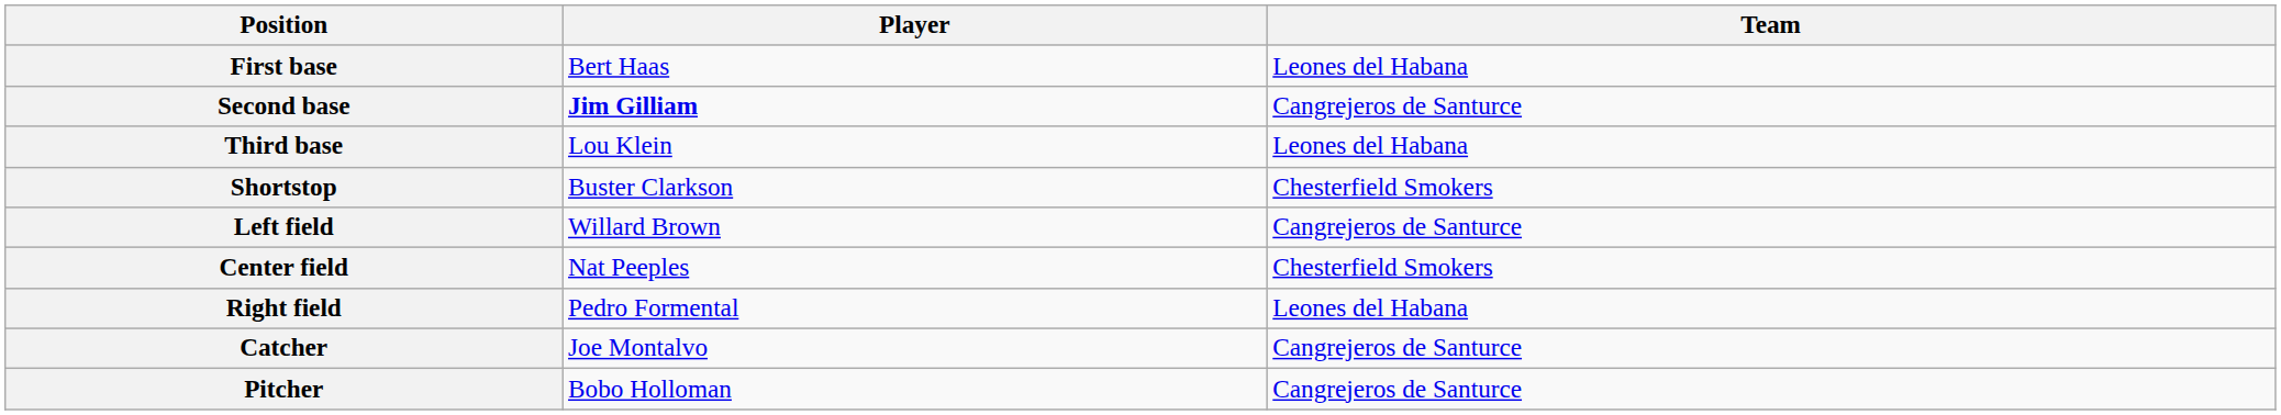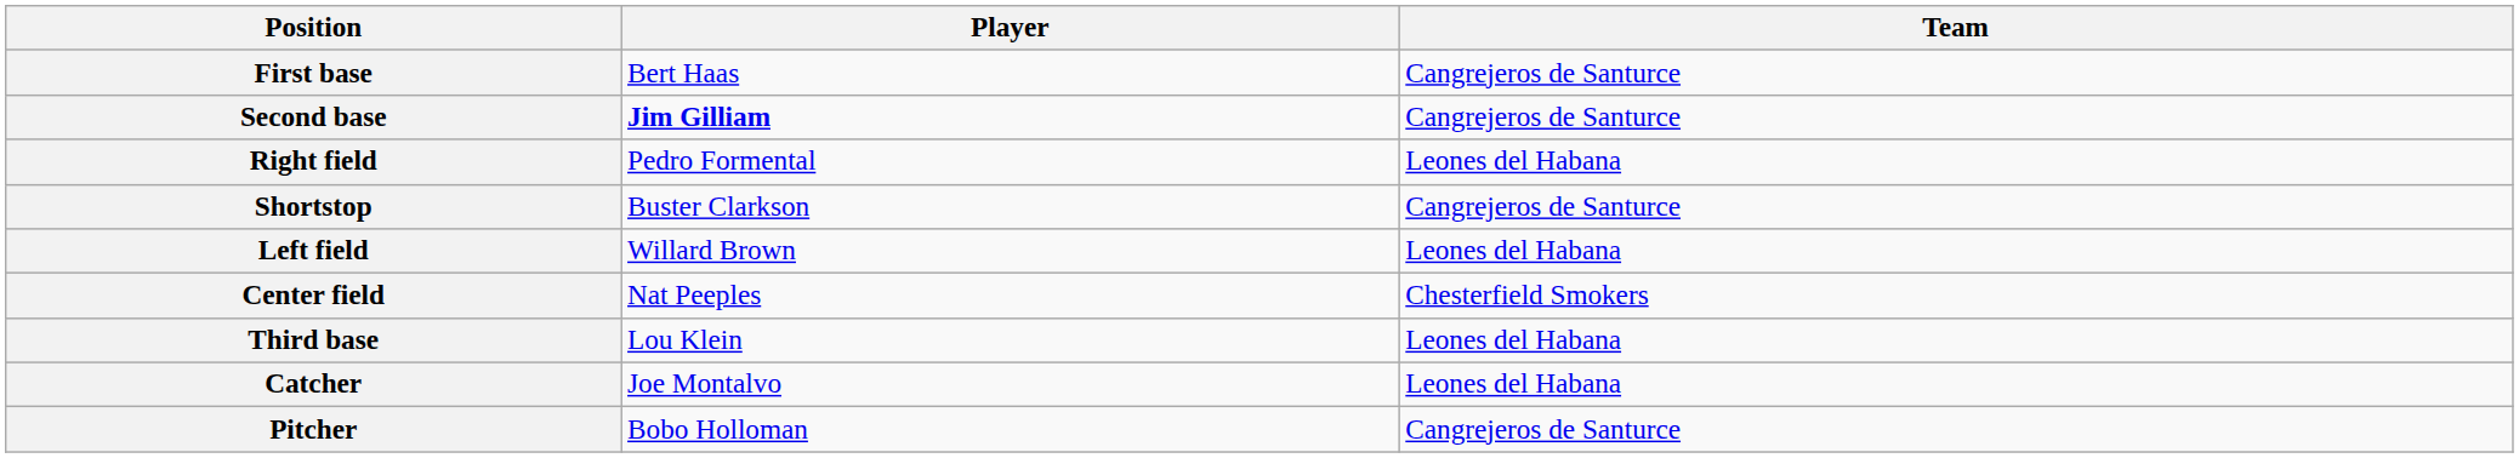First base | Team: Leones del Habana -> Cangrejeros de Santurce
rows swapped: Third base <-> Right field
Shortstop | Team: Chesterfield Smokers -> Cangrejeros de Santurce
Left field | Team: Cangrejeros de Santurce -> Leones del Habana
Catcher | Team: Cangrejeros de Santurce -> Leones del Habana
